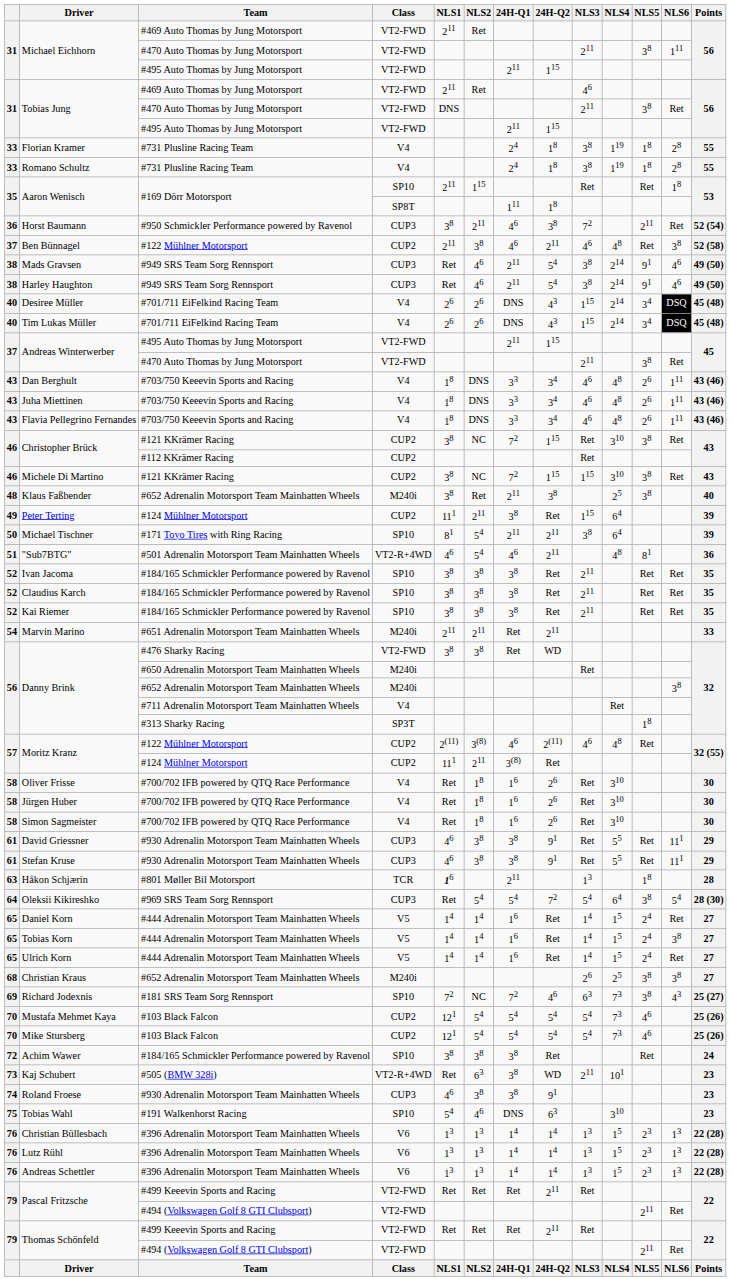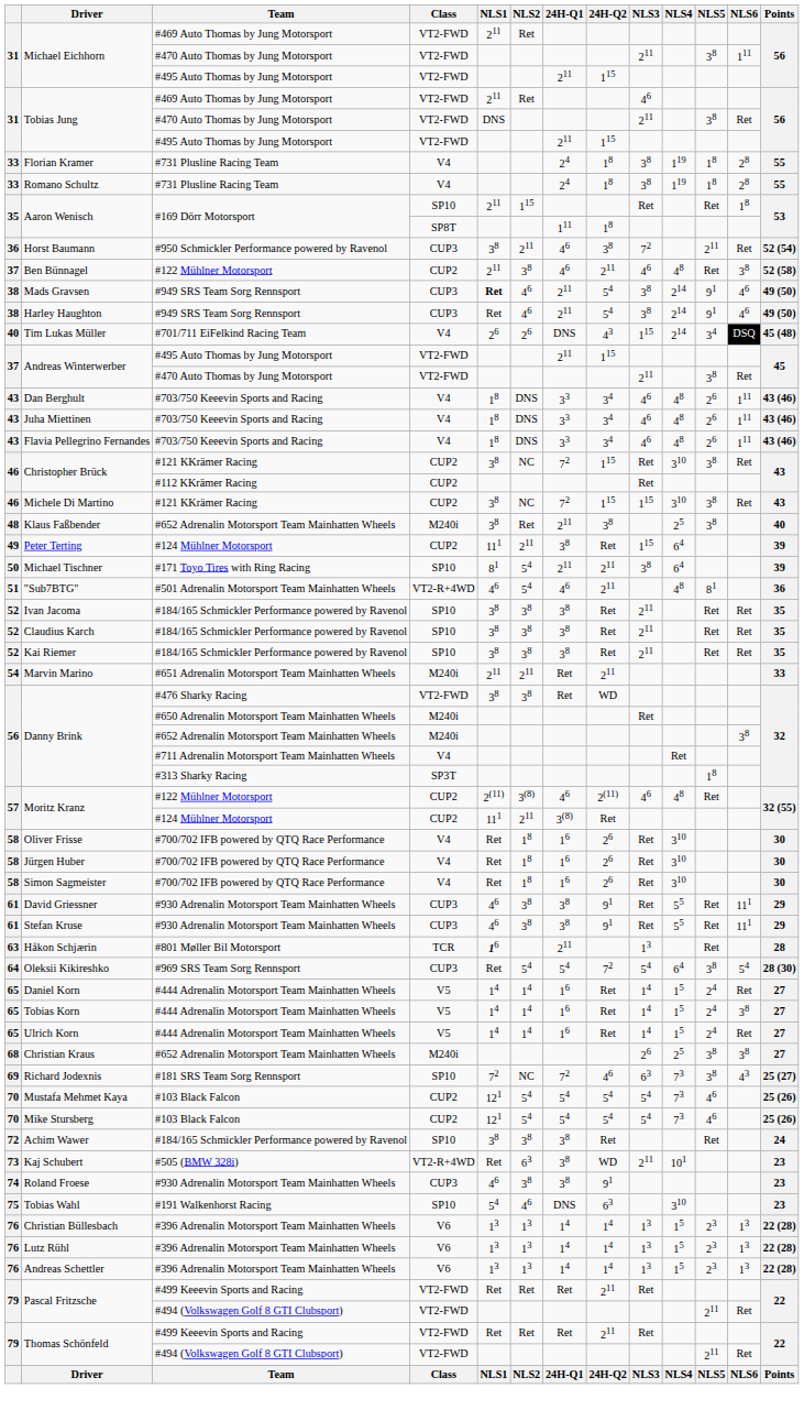Mads Gravsen | NLS1: normal -> bold
- row: 40 | Desiree Müller | #701/711 EiFelkind Racing Team | V4 | 26 | 26 | DNS | 43 | 115 | 214 | 34 | DSQ | 45 (48)
Håkon Schjærin | NLS5: 18 -> Ret
